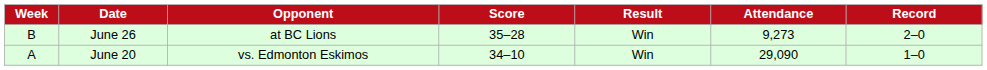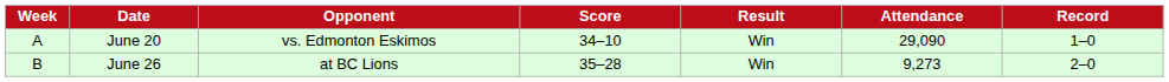rows swapped: June 20 <-> June 26
